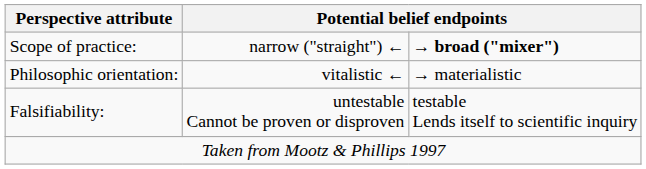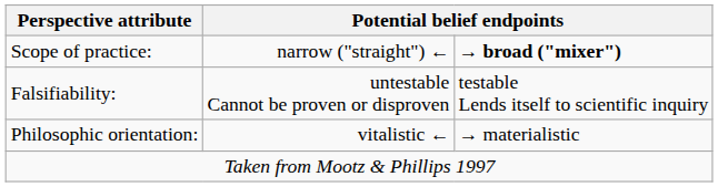rows swapped: Philosophic orientation: <-> Falsifiability:
